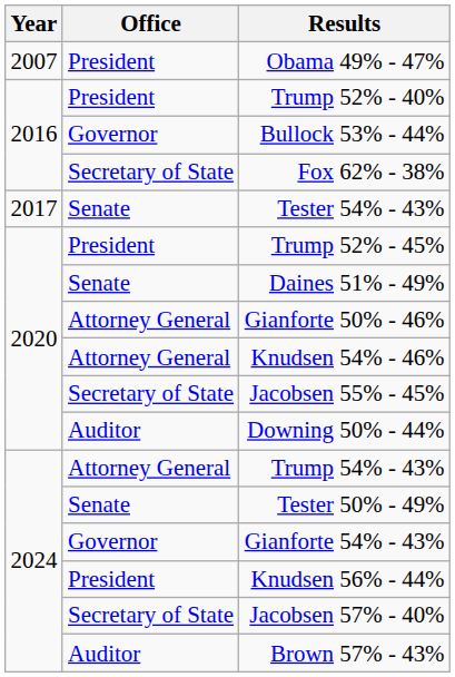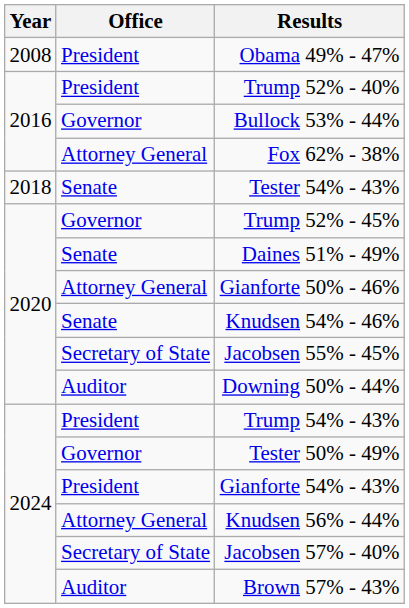Obama 49% - 47% | Year: 2007 -> 2008
Fox 62% - 38% | Office: Secretary of State -> Attorney General
Tester 54% - 43% | Year: 2017 -> 2018
Trump 52% - 45% | Office: President -> Governor
Knudsen 54% - 46% | Office: Attorney General -> Senate
Trump 54% - 43% | Office: Attorney General -> President
Tester 50% - 49% | Office: Senate -> Governor
Gianforte 54% - 43% | Office: Governor -> President
Knudsen 56% - 44% | Office: President -> Attorney General
